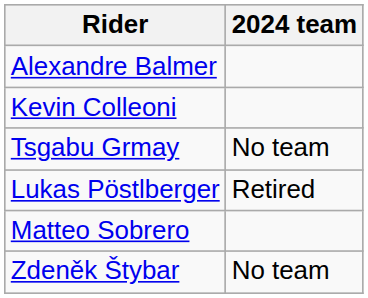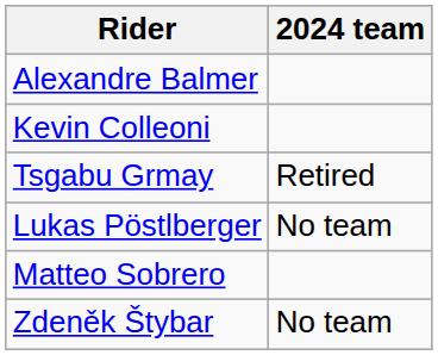Tsgabu Grmay | 2024 team: No team -> Retired
Lukas Pöstlberger | 2024 team: Retired -> No team
